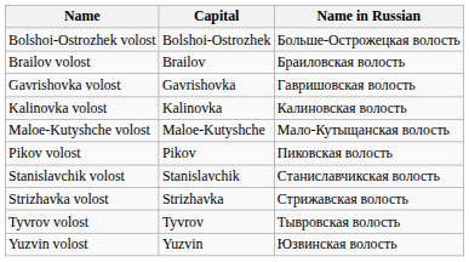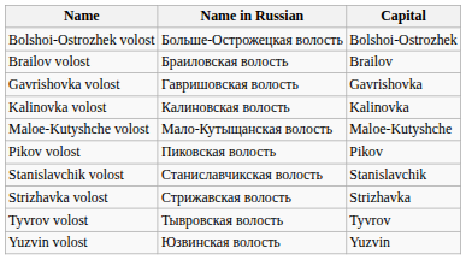columns swapped: Name in Russian <-> Capital
